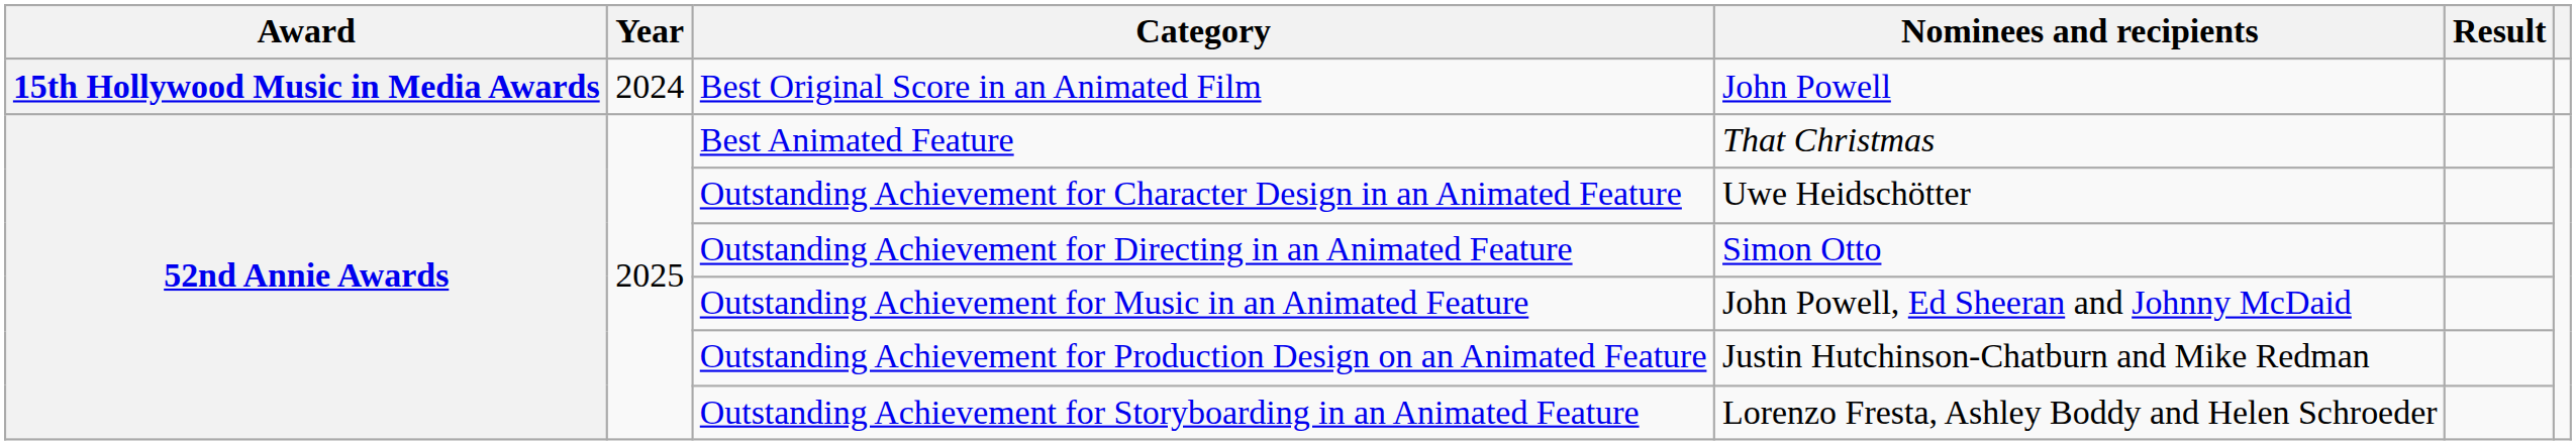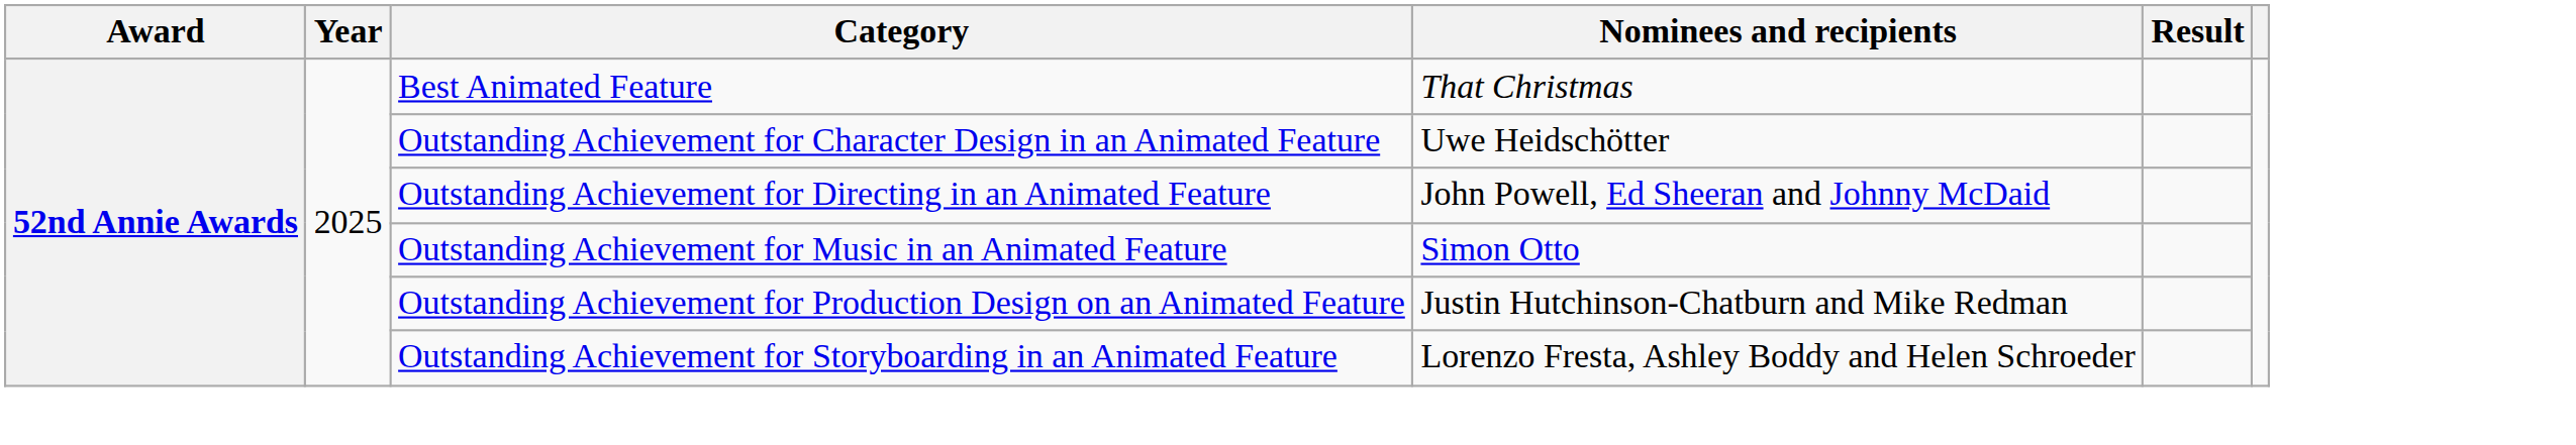- row: 15th Hollywood Music in Media Awards | 2024 | Best Original Score in an Animated Film | John Powell
Outstanding Achievement for Directing in an Animated Feature | Nominees and recipients: Simon Otto -> John Powell, Ed Sheeran and Johnny McDaid
Outstanding Achievement for Music in an Animated Feature | Nominees and recipients: John Powell, Ed Sheeran and Johnny McDaid -> Simon Otto
